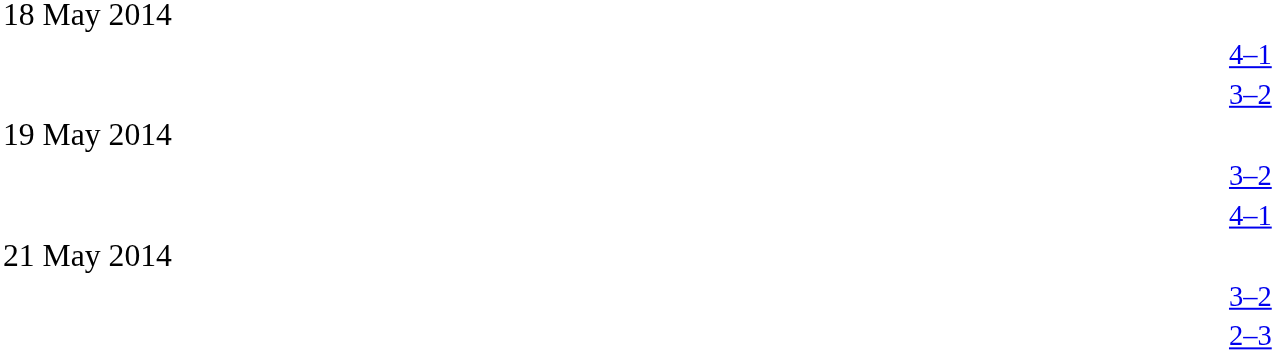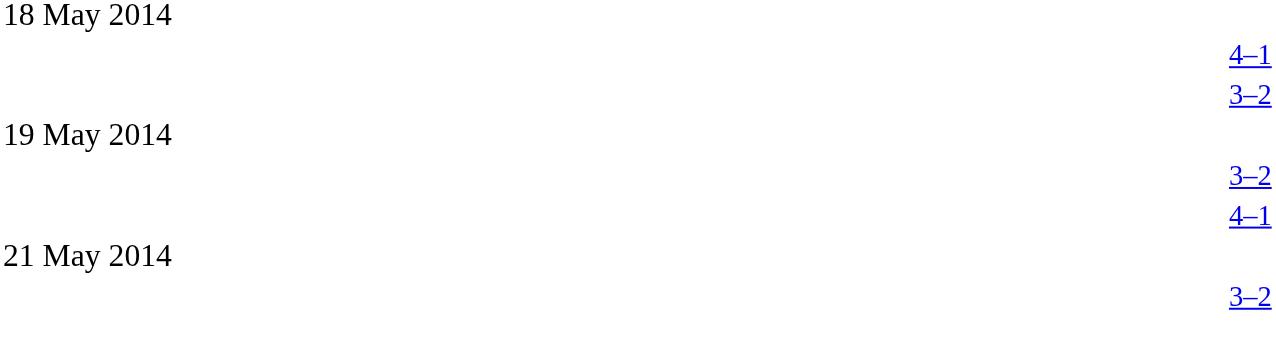- row: 2–3
